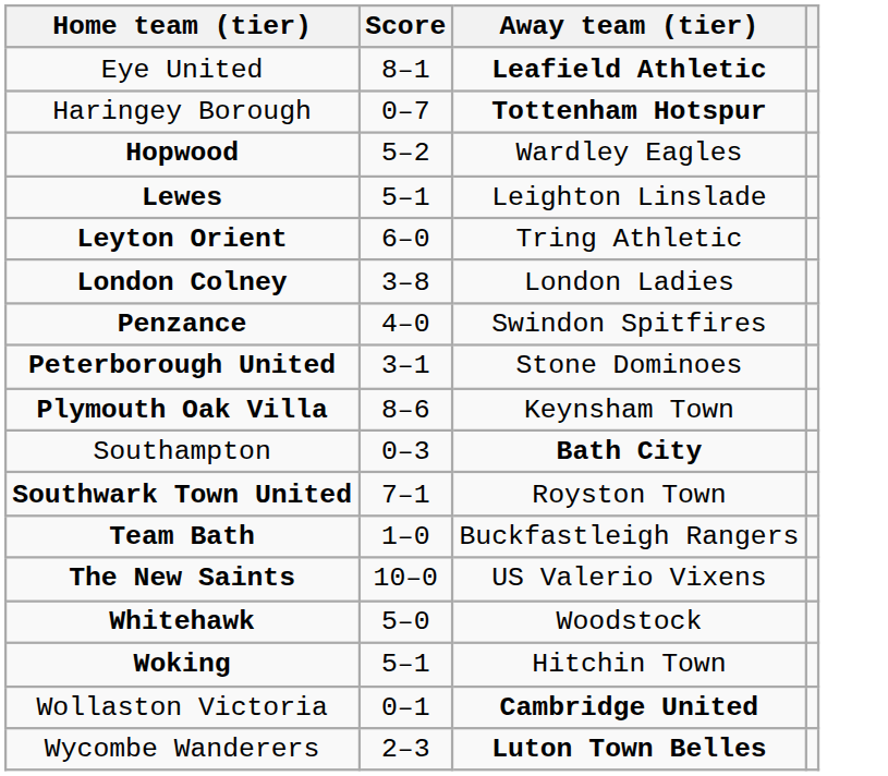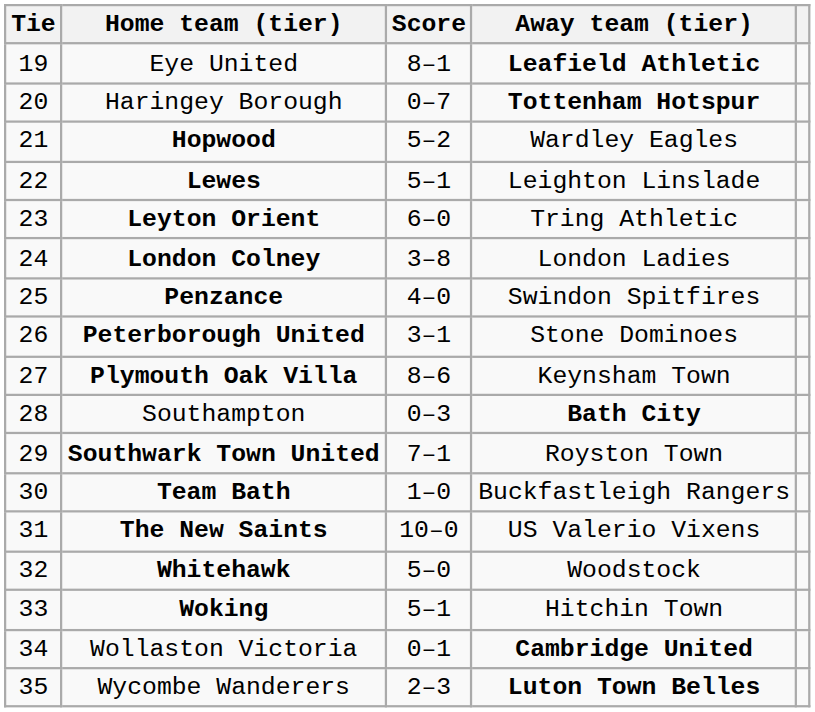+ column: Tie | 19 | 20 | 21 | 22 | 23 | 24 | 25 | 26 | 27 | 28 | 29 | 30 | 31 | 32 | 33 | 34 | 35
